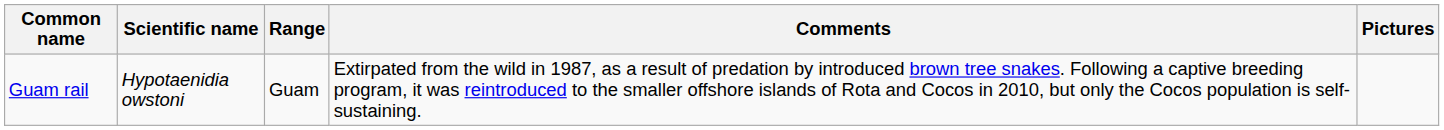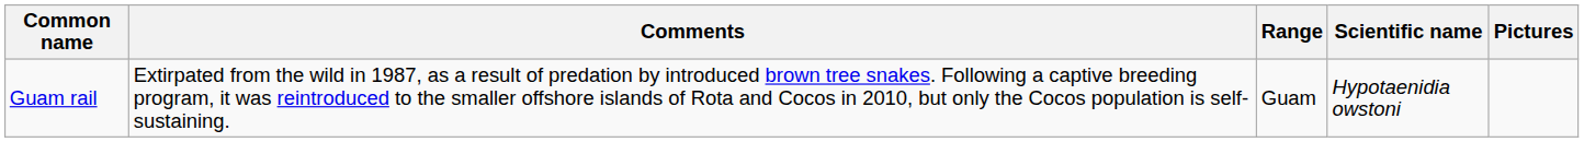columns swapped: Scientific name <-> Comments
